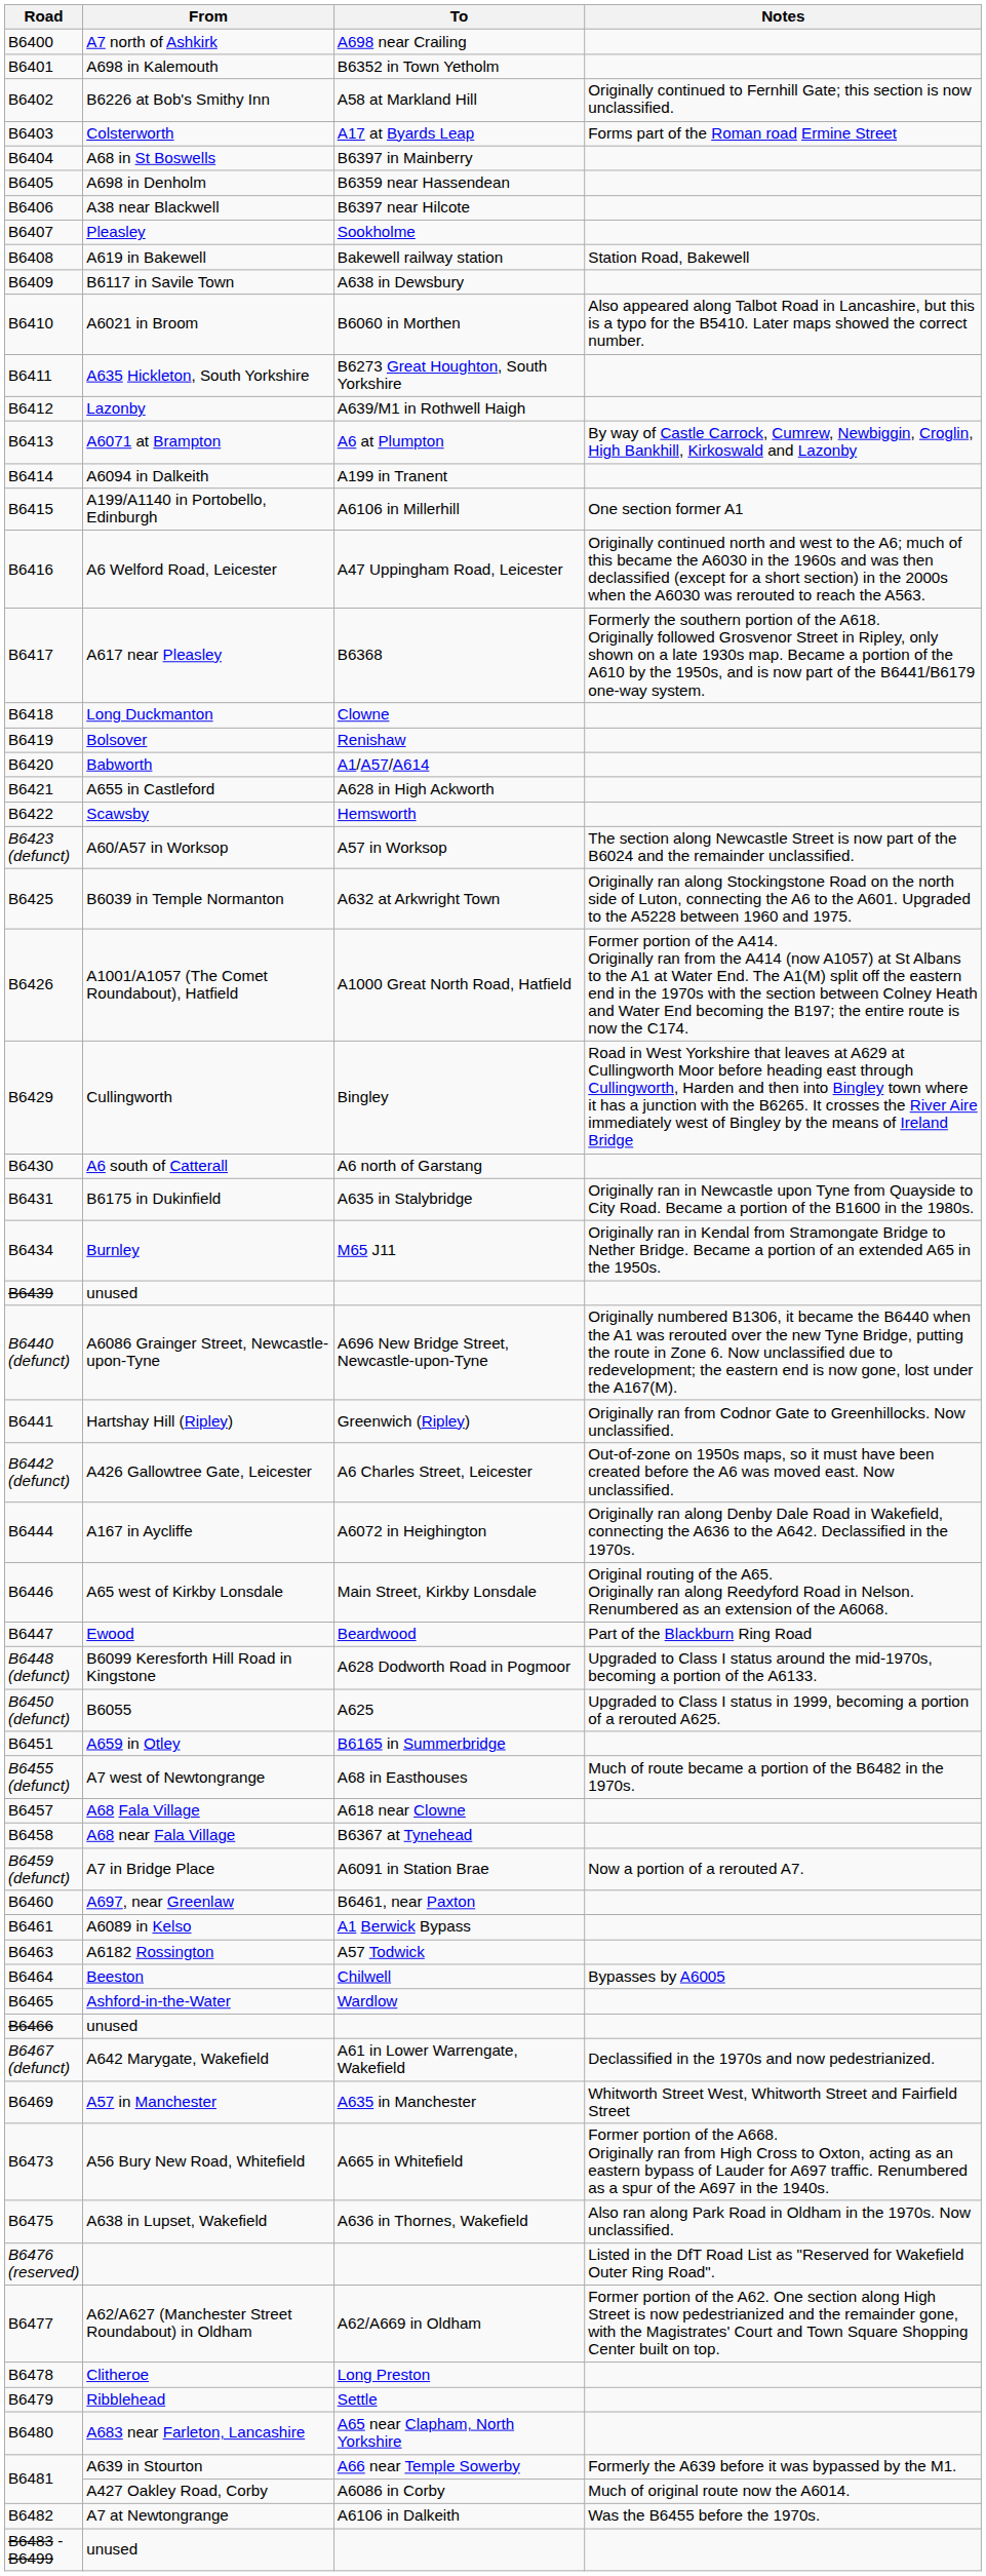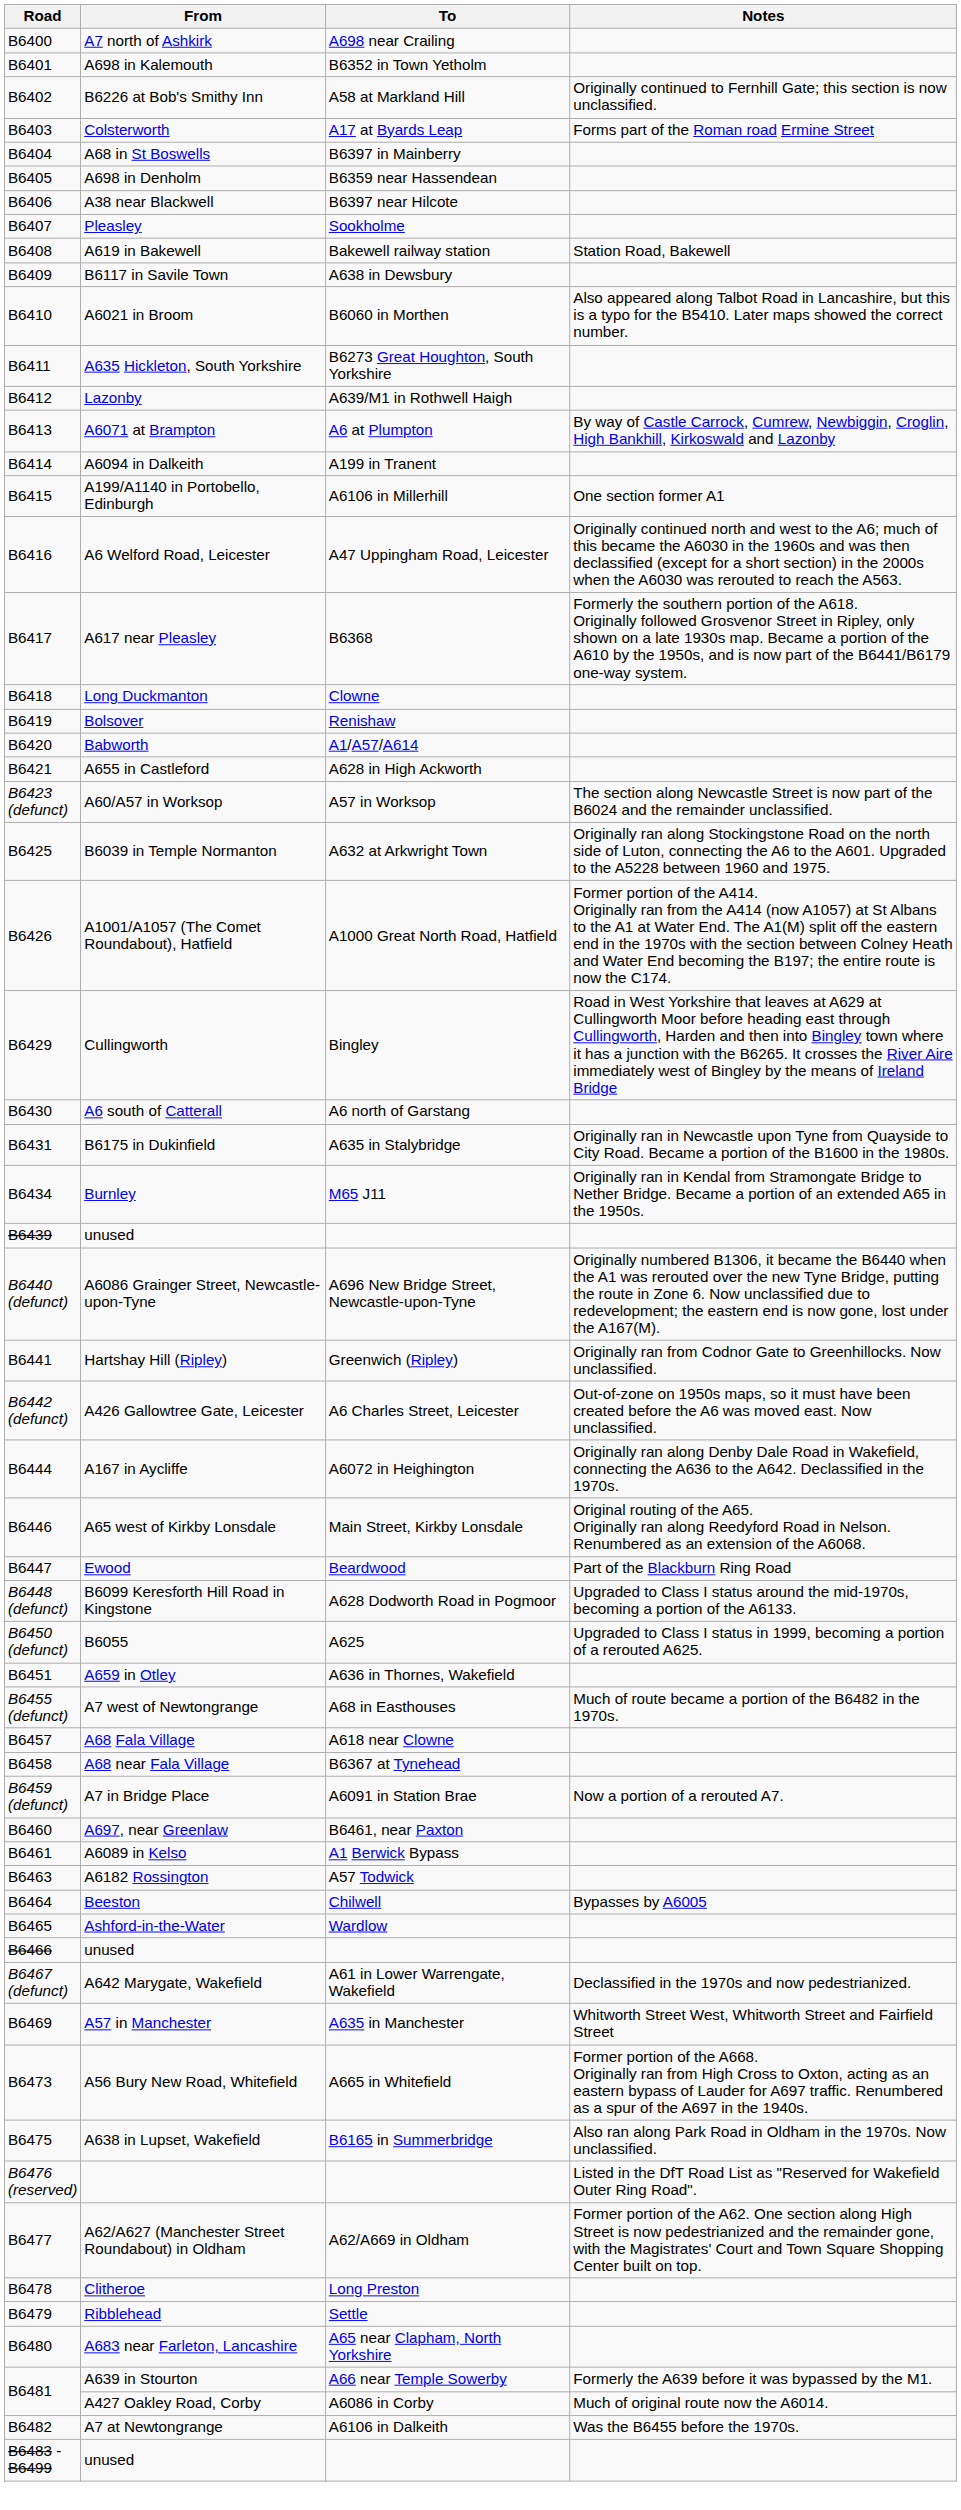- row: B6422 | Scawsby | Hemsworth
A659 in Otley | To: B6165 in Summerbridge -> A636 in Thornes, Wakefield
A638 in Lupset, Wakefield | To: A636 in Thornes, Wakefield -> B6165 in Summerbridge
